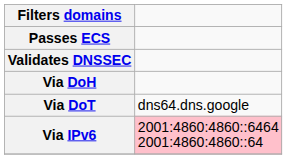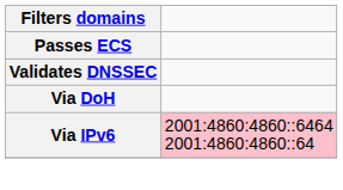- row: Via DoT | dns64.dns.google
